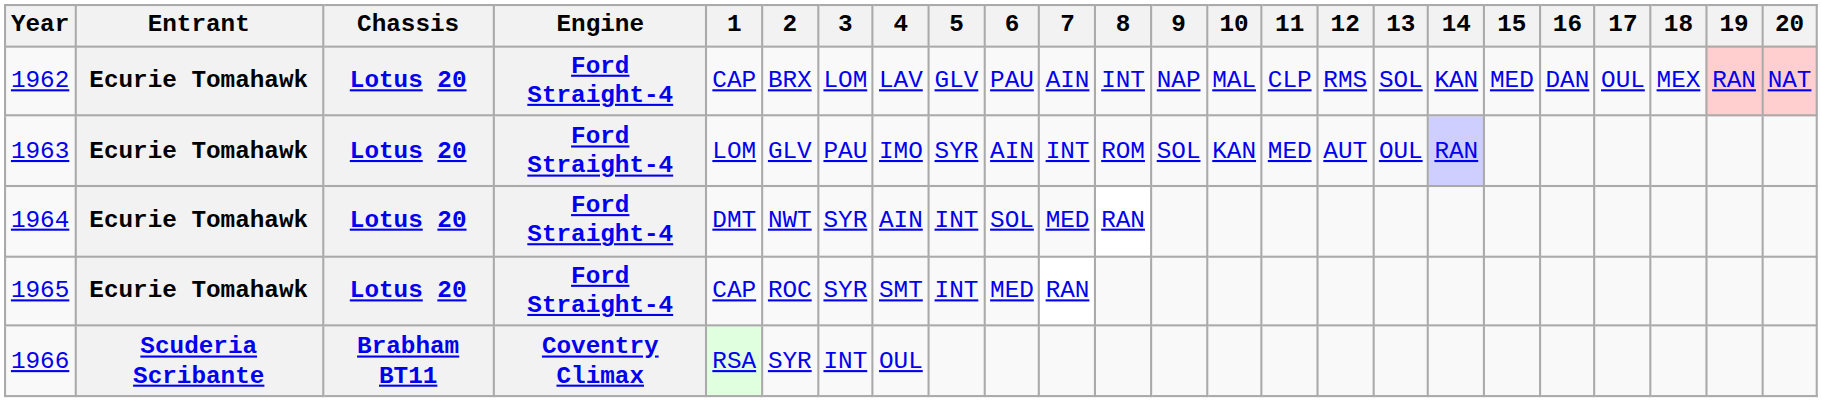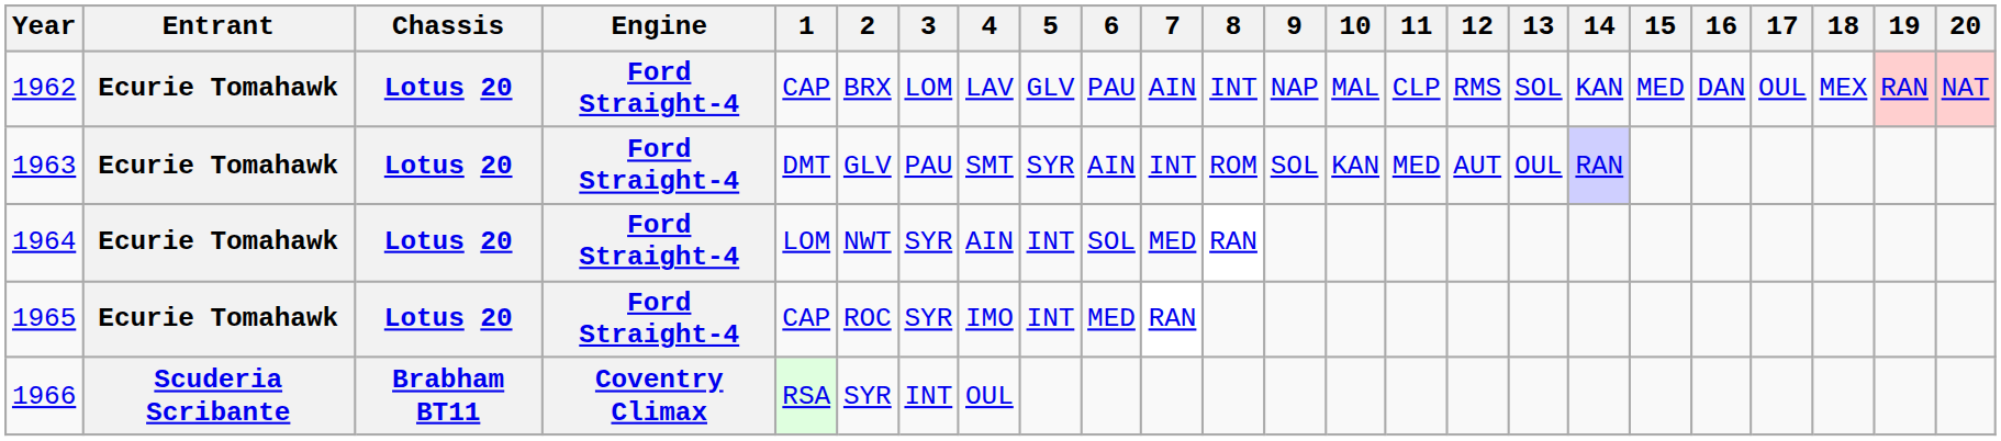1963 | 1: LOM -> DMT
1963 | 4: IMO -> SMT
1964 | 1: DMT -> LOM
1965 | 4: SMT -> IMO
